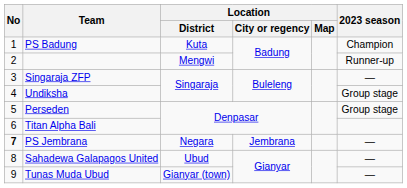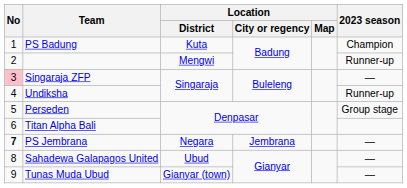Singaraja ZFP | No: no background -> pink background
Undiksha | 2023 season: Group stage -> Runner-up
